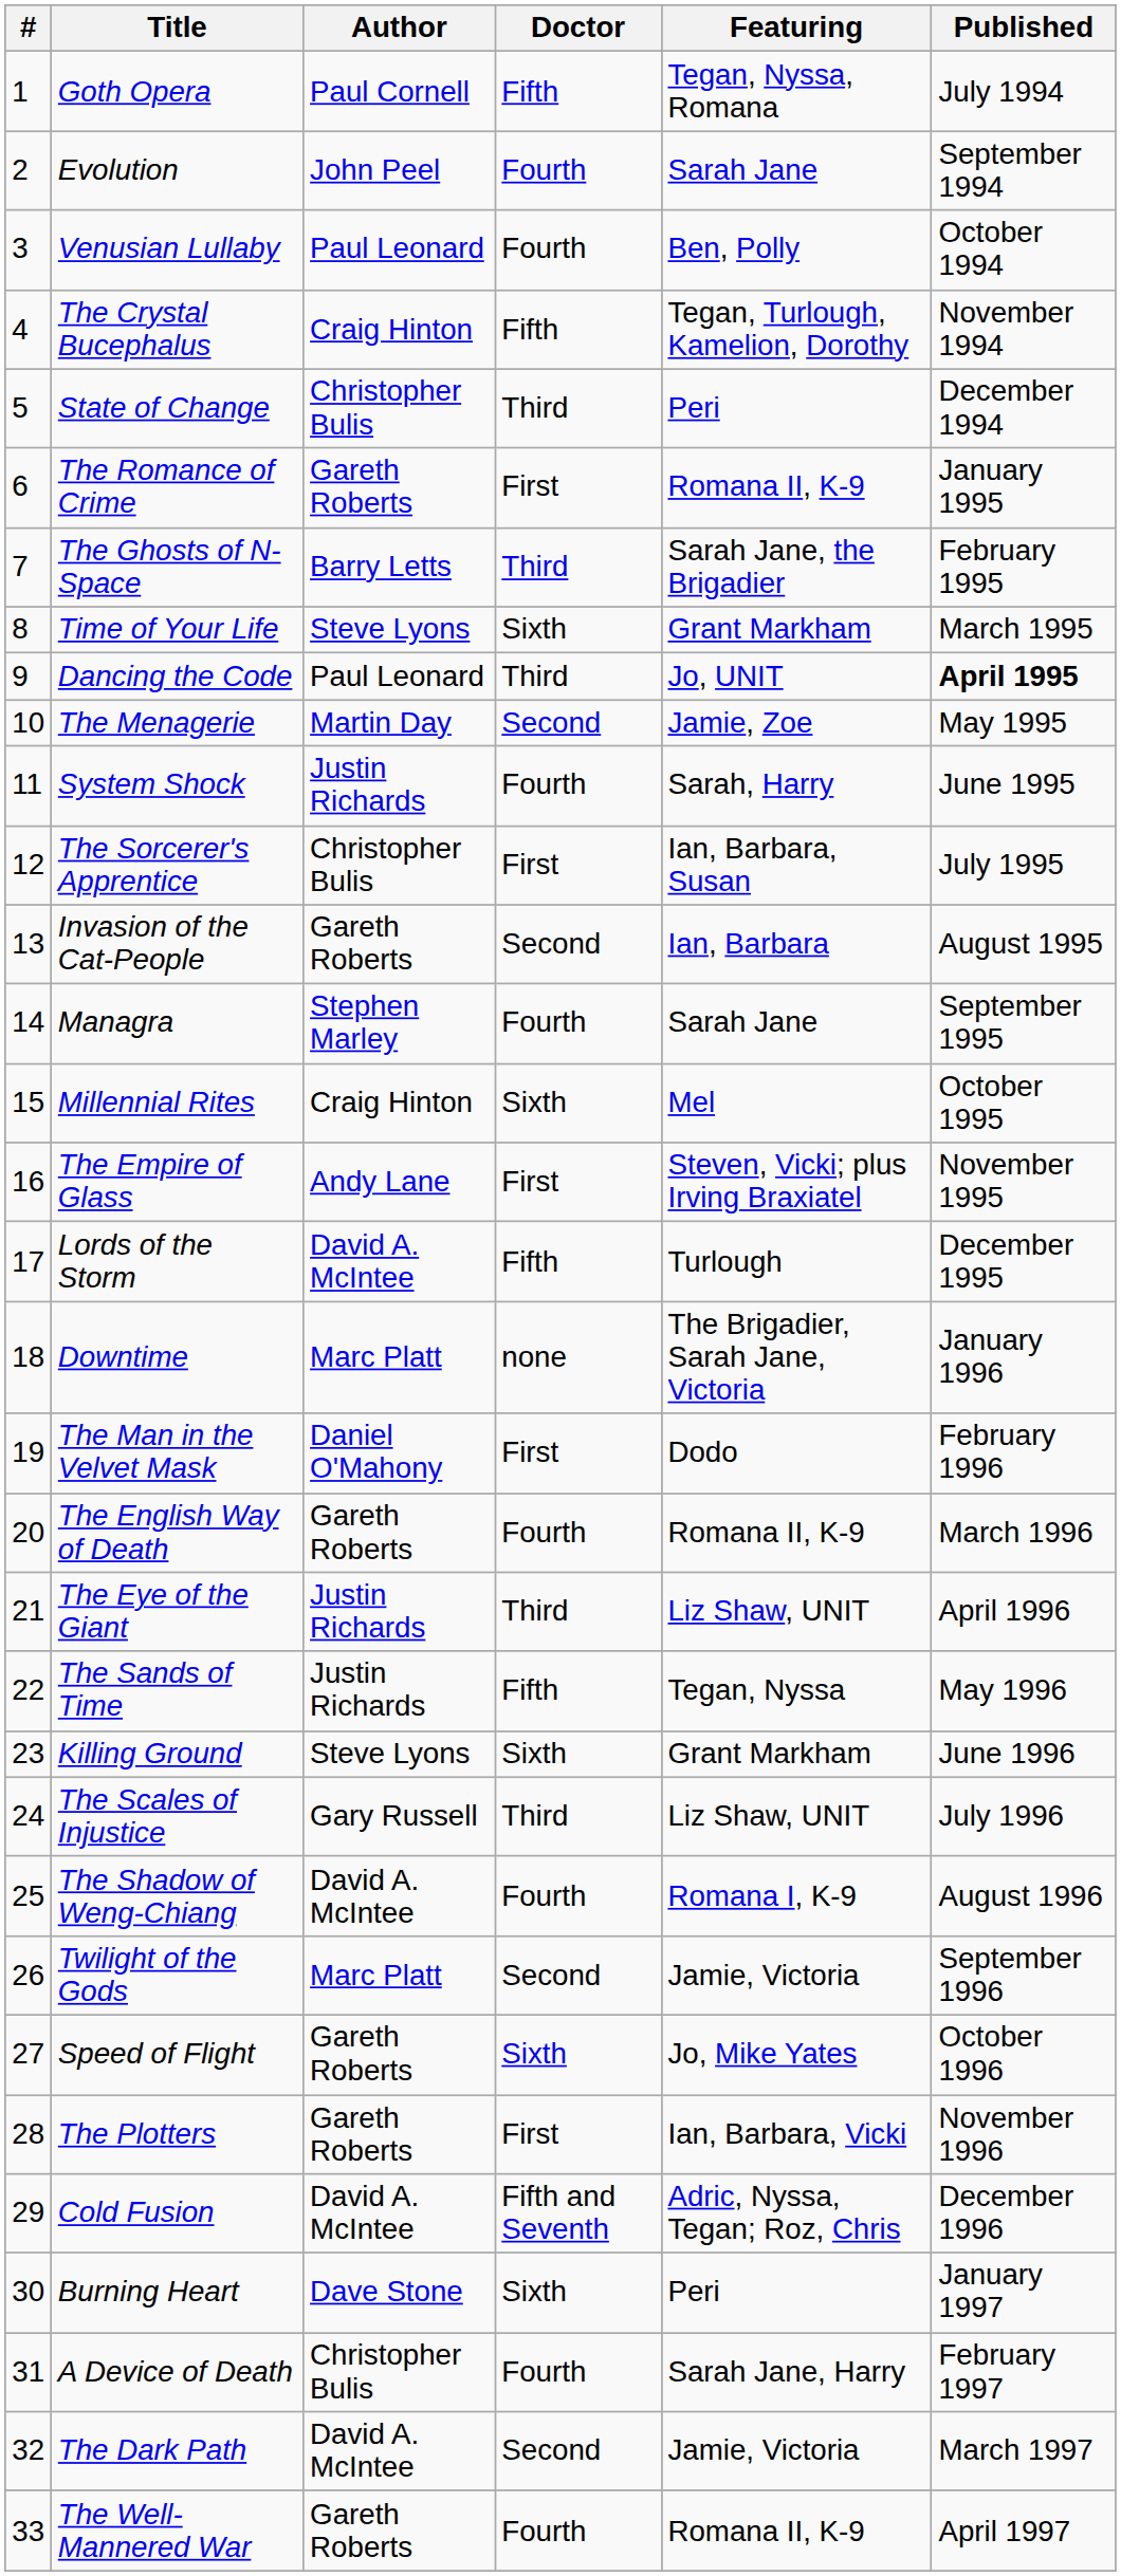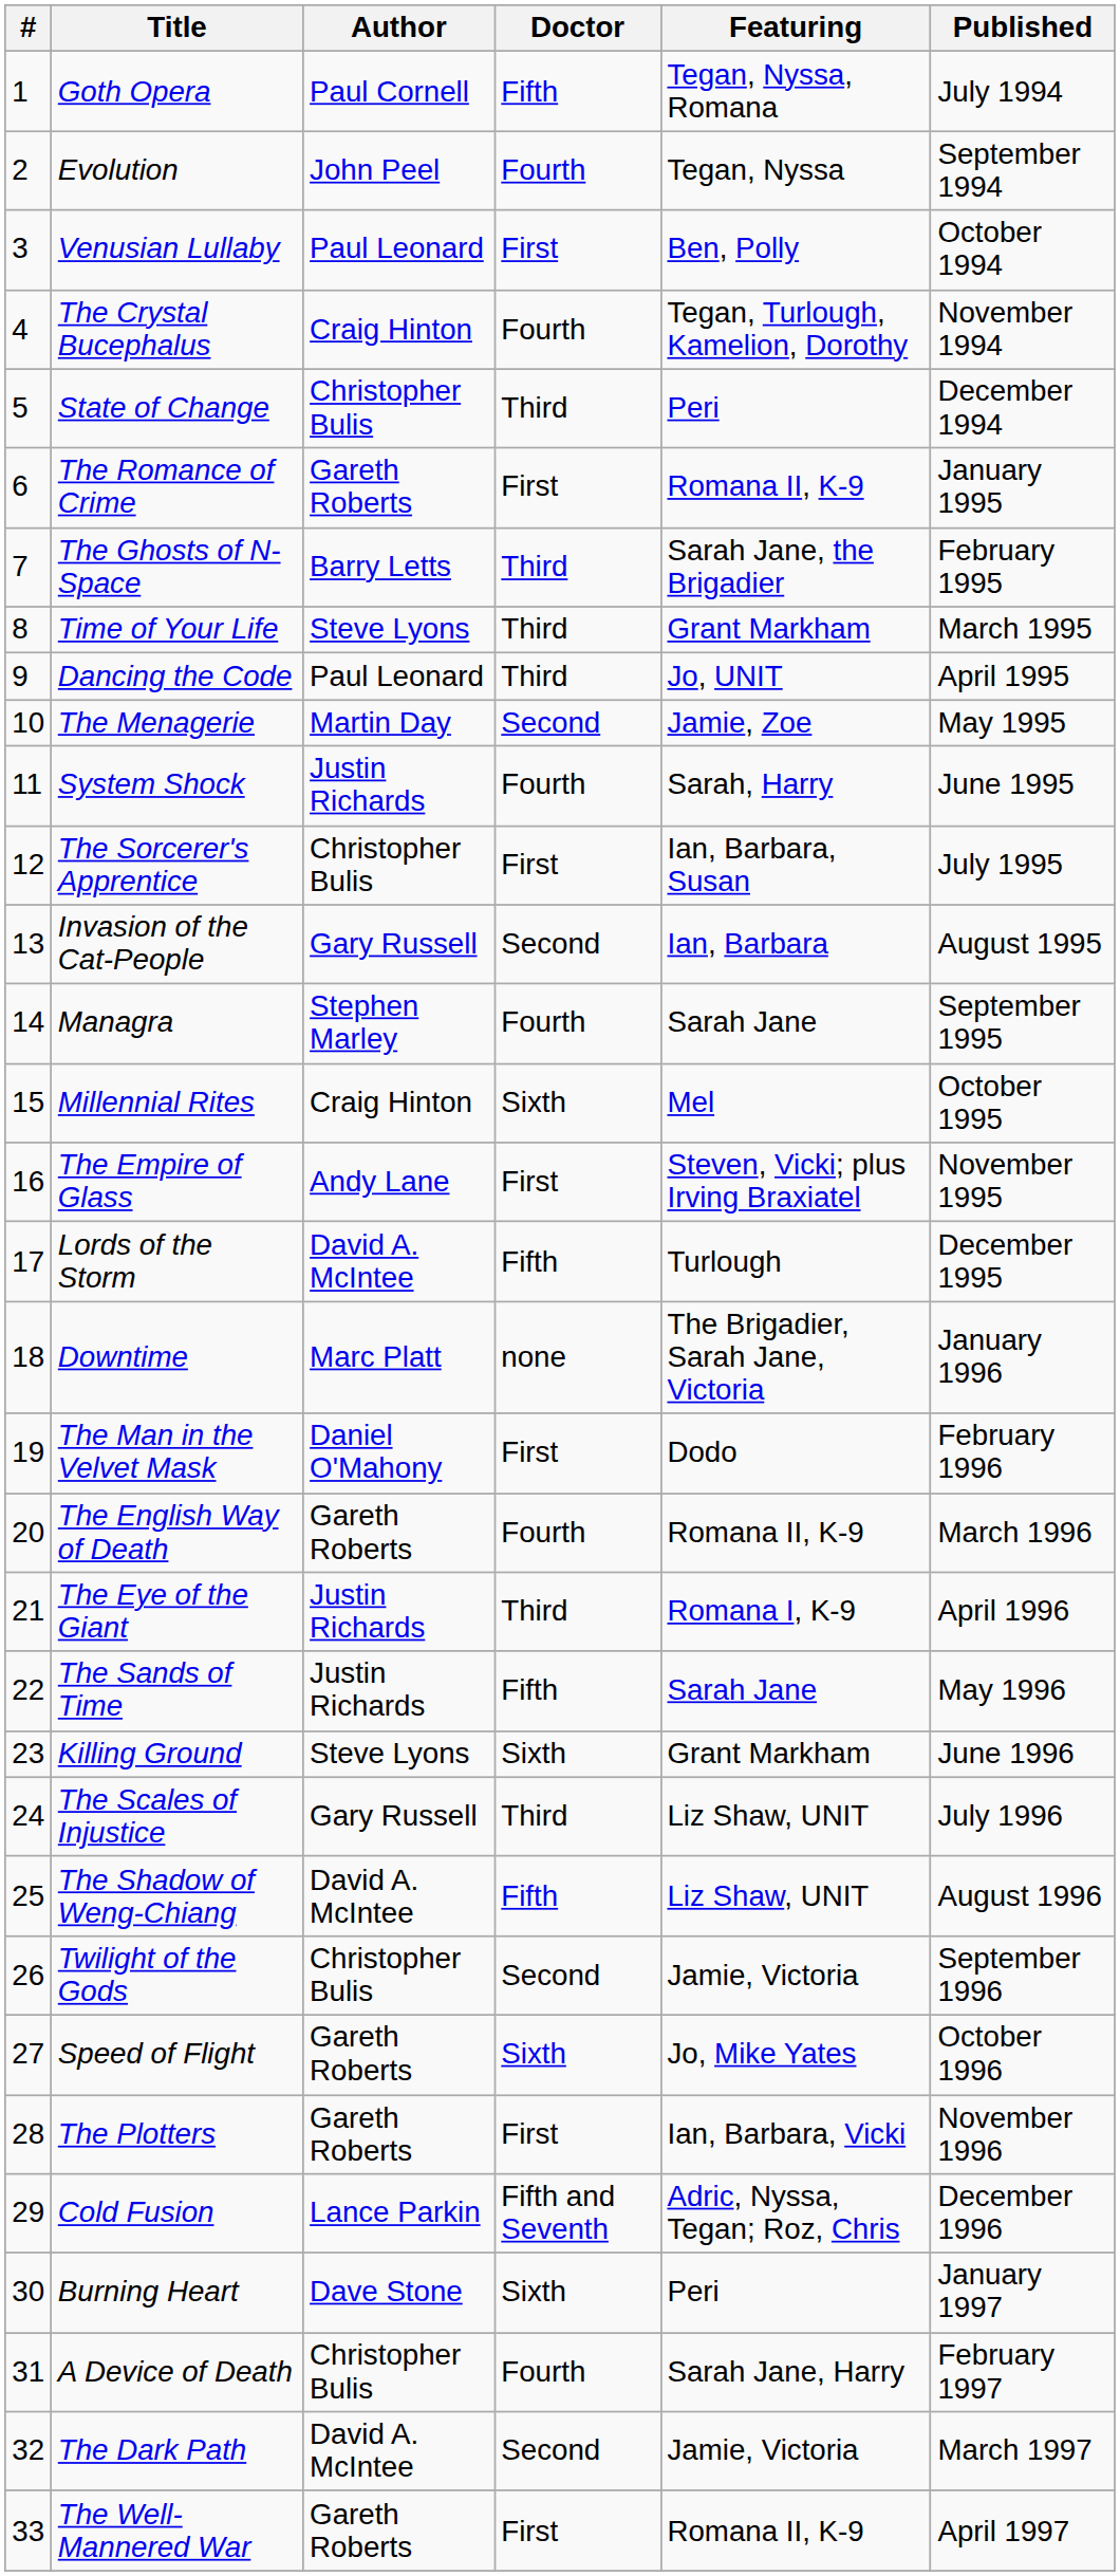Evolution | Featuring: Sarah Jane -> Tegan, Nyssa
Venusian Lullaby | Doctor: Fourth -> First
The Crystal Bucephalus | Doctor: Fifth -> Fourth
Time of Your Life | Doctor: Sixth -> Third
Dancing the Code | Published: bold -> normal
Invasion of the Cat-People | Author: Gareth Roberts -> Gary Russell
The Eye of the Giant | Featuring: Liz Shaw, UNIT -> Romana I, K-9
The Sands of Time | Featuring: Tegan, Nyssa -> Sarah Jane
The Shadow of Weng-Chiang | Doctor: Fourth -> Fifth
The Shadow of Weng-Chiang | Featuring: Romana I, K-9 -> Liz Shaw, UNIT
Twilight of the Gods | Author: Marc Platt -> Christopher Bulis
Cold Fusion | Author: David A. McIntee -> Lance Parkin
The Well-Mannered War | Doctor: Fourth -> First
